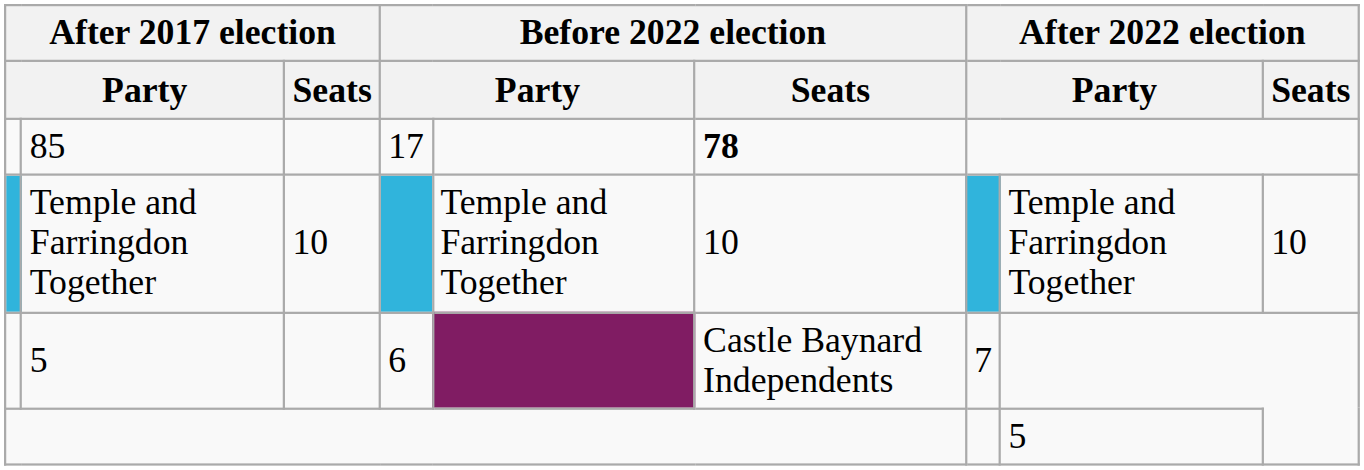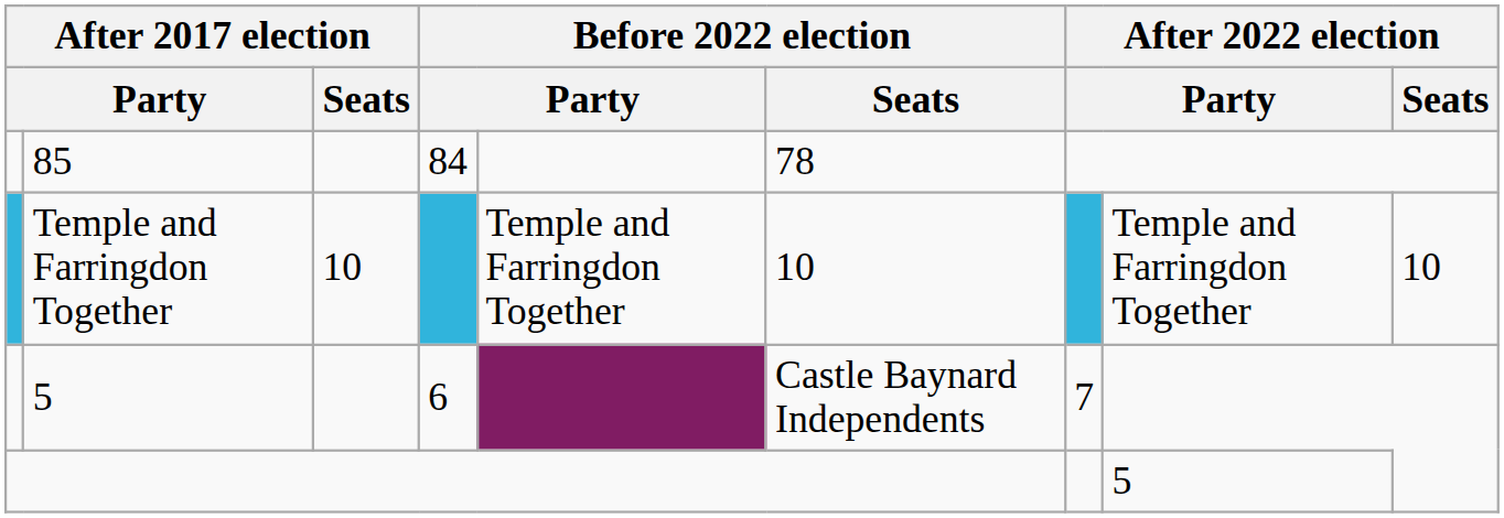85 | column 4: 17 -> 84
85 | Before 2022 election / Seats: bold -> normal
